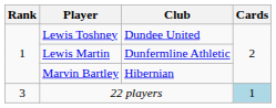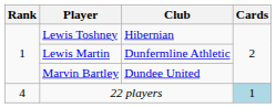Lewis Toshney | Club: Dundee United -> Hibernian
Marvin Bartley | Club: Hibernian -> Dundee United
22 players | Rank: 3 -> 4
